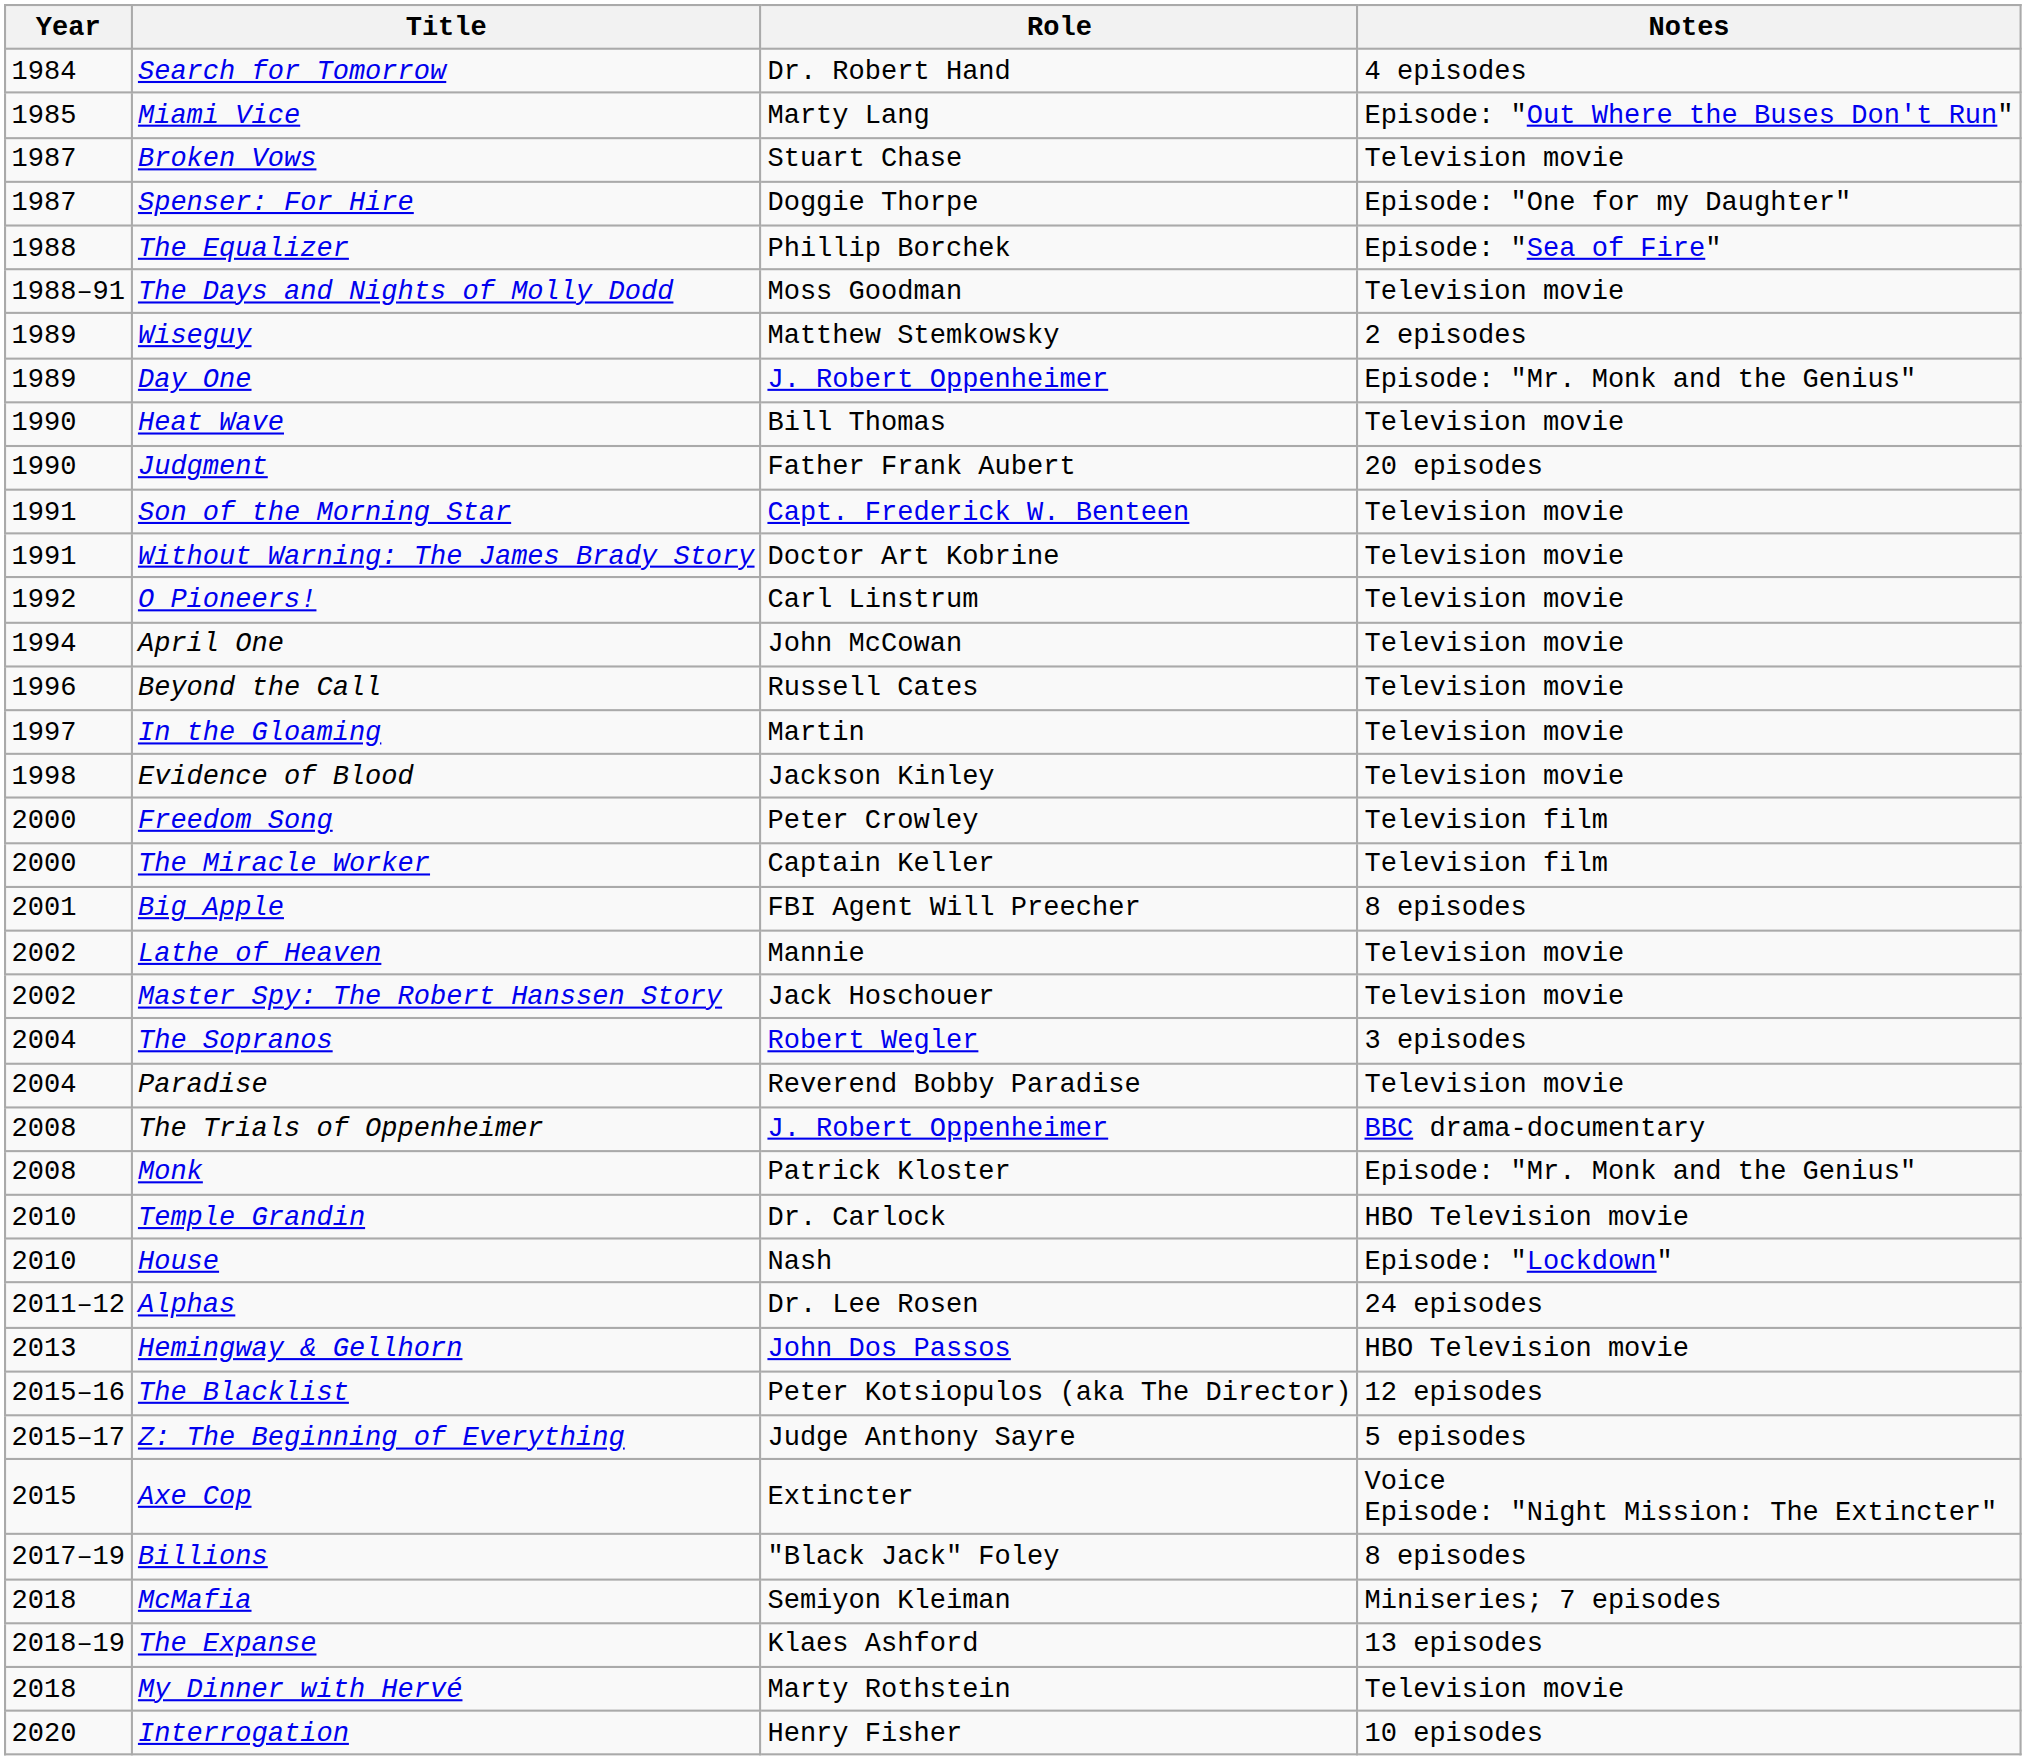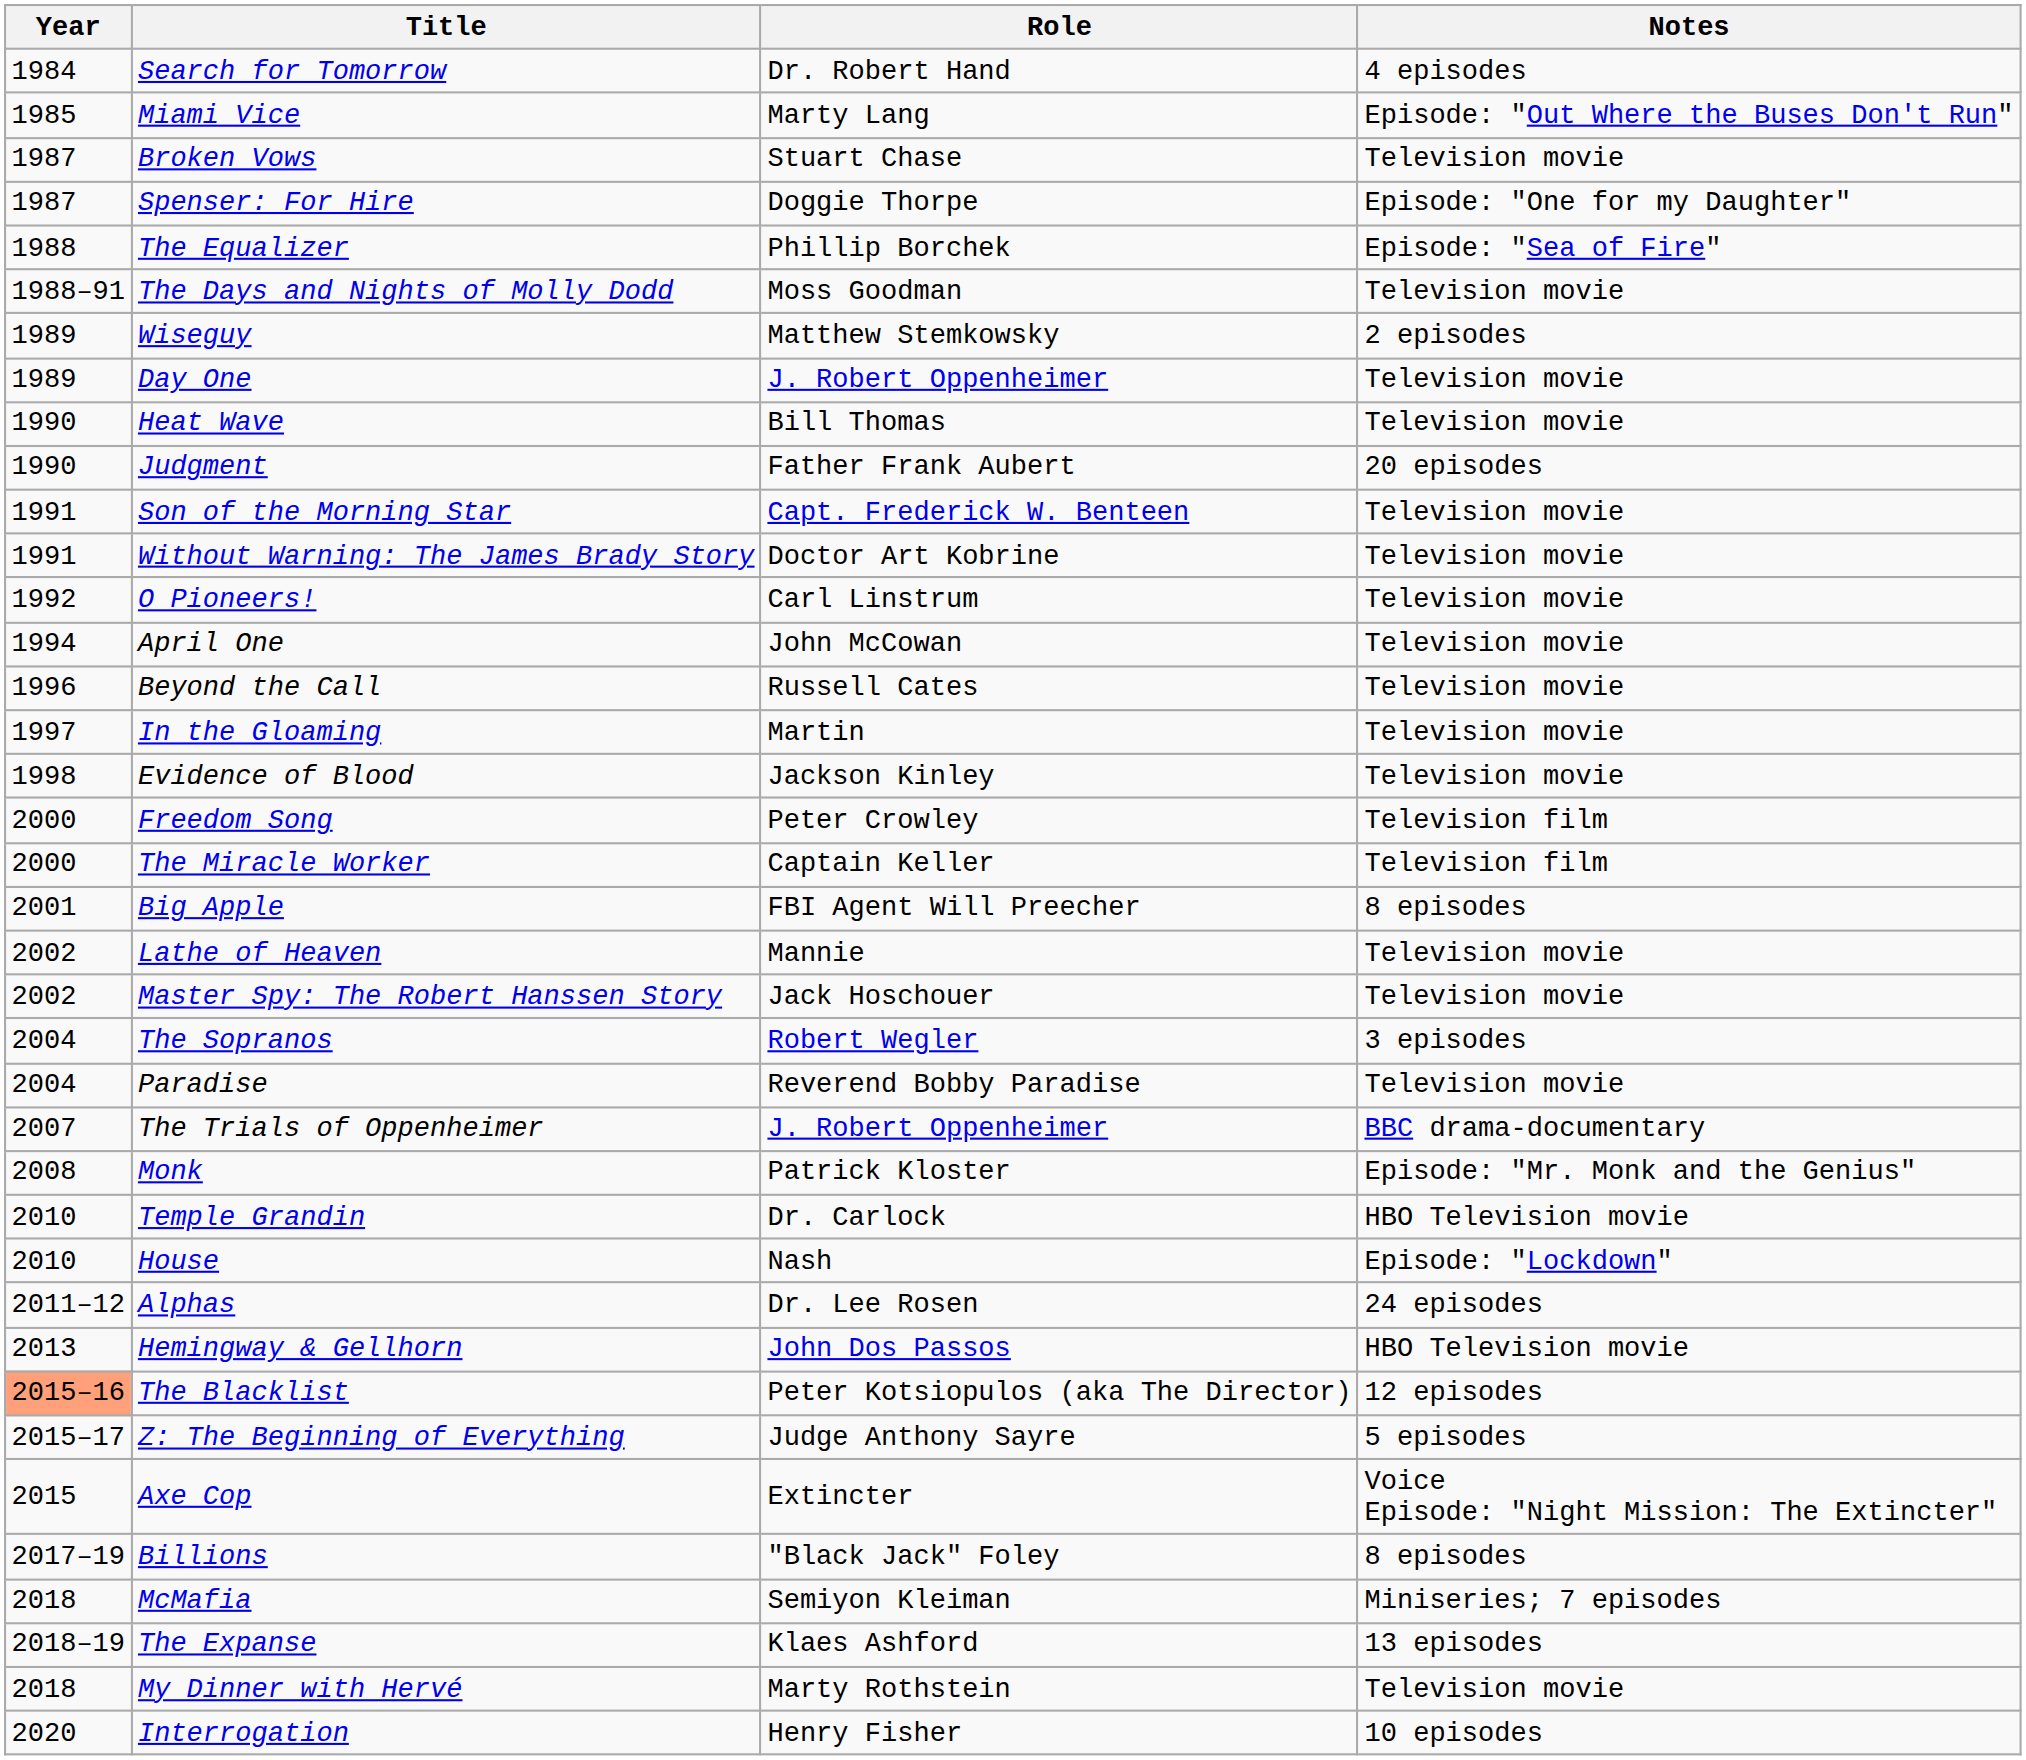Day One | Notes: Episode: "Mr. Monk and the Genius" -> Television movie
The Trials of Oppenheimer | Year: 2008 -> 2007
The Blacklist | Year: no background -> lightsalmon background
